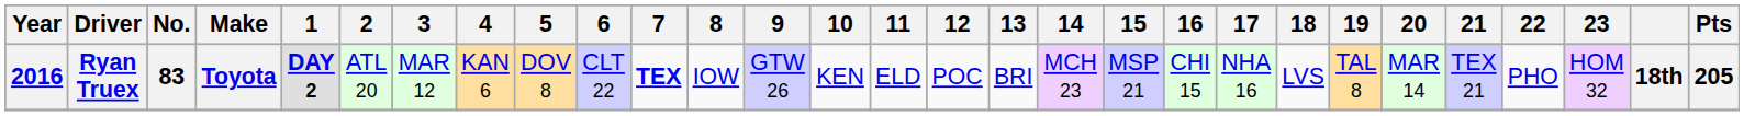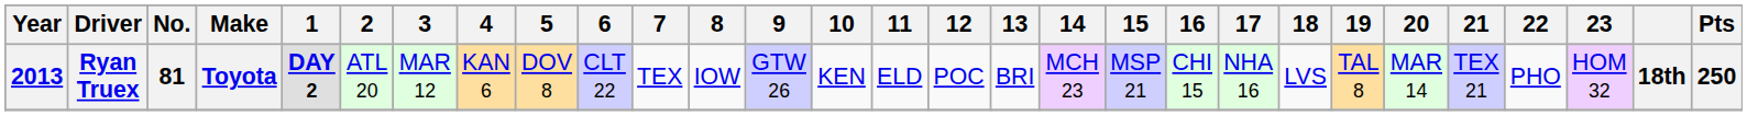Ryan Truex | Year: 2016 -> 2013
Ryan Truex | No.: 83 -> 81
Ryan Truex | 7: bold -> normal
Ryan Truex | Pts: 205 -> 250
